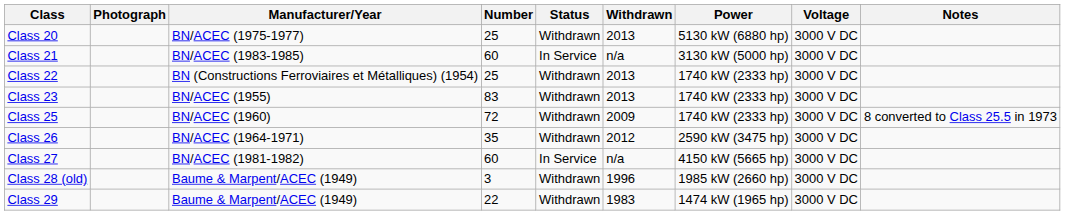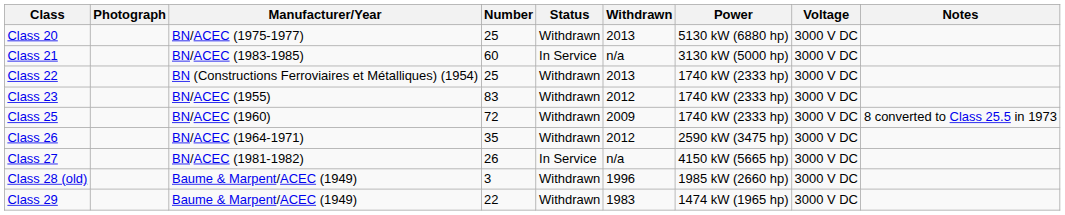Class 23 | Withdrawn: 2013 -> 2012
Class 27 | Number: 60 -> 26
